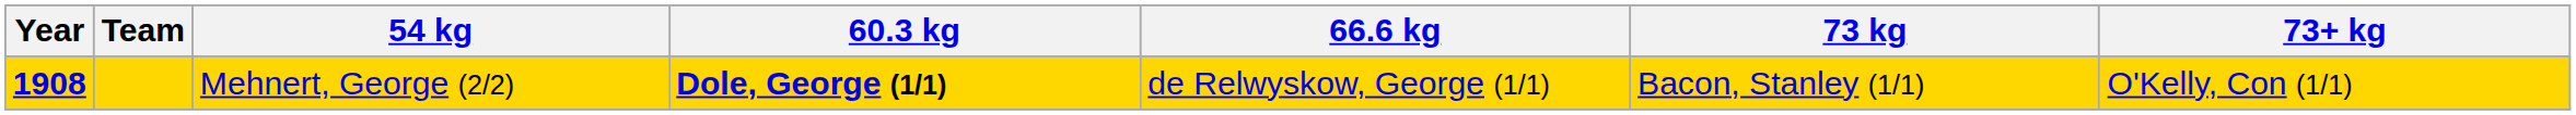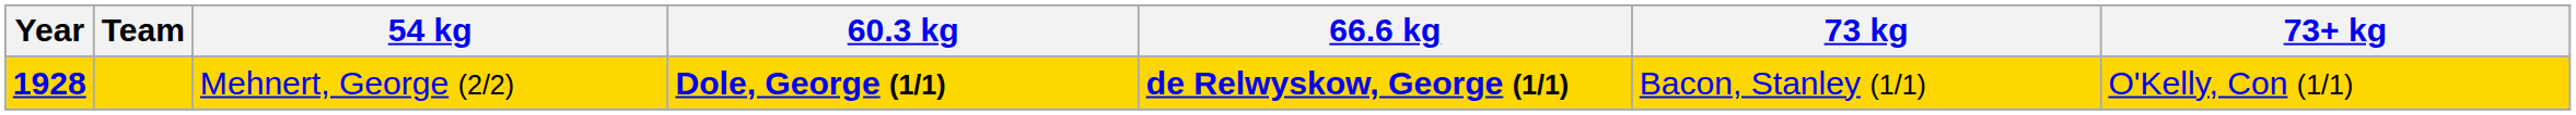Mehnert, George (2/2) | Year: 1908 -> 1928
Mehnert, George (2/2) | 66.6 kg: normal -> bold
